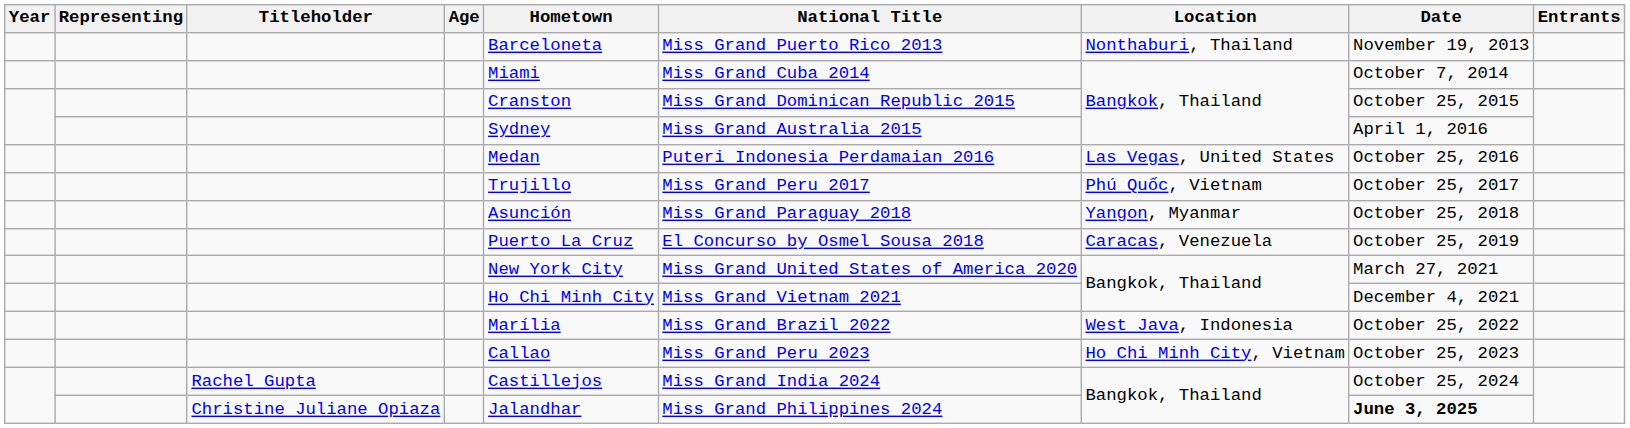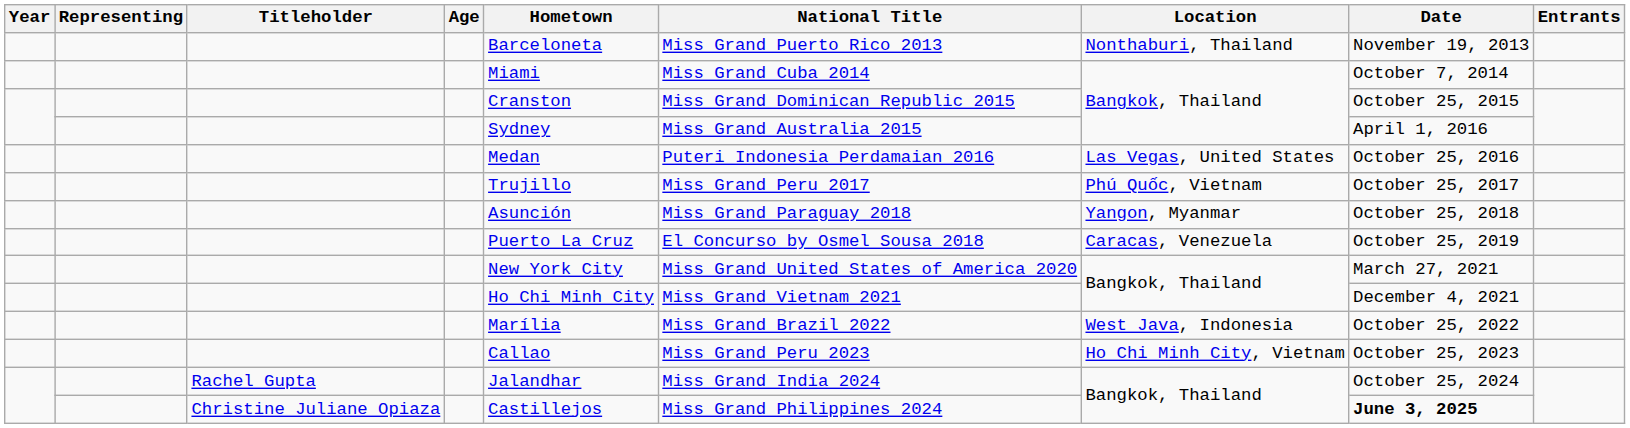Rachel Gupta | Hometown: Castillejos -> Jalandhar
Christine Juliane Opiaza | Hometown: Jalandhar -> Castillejos
